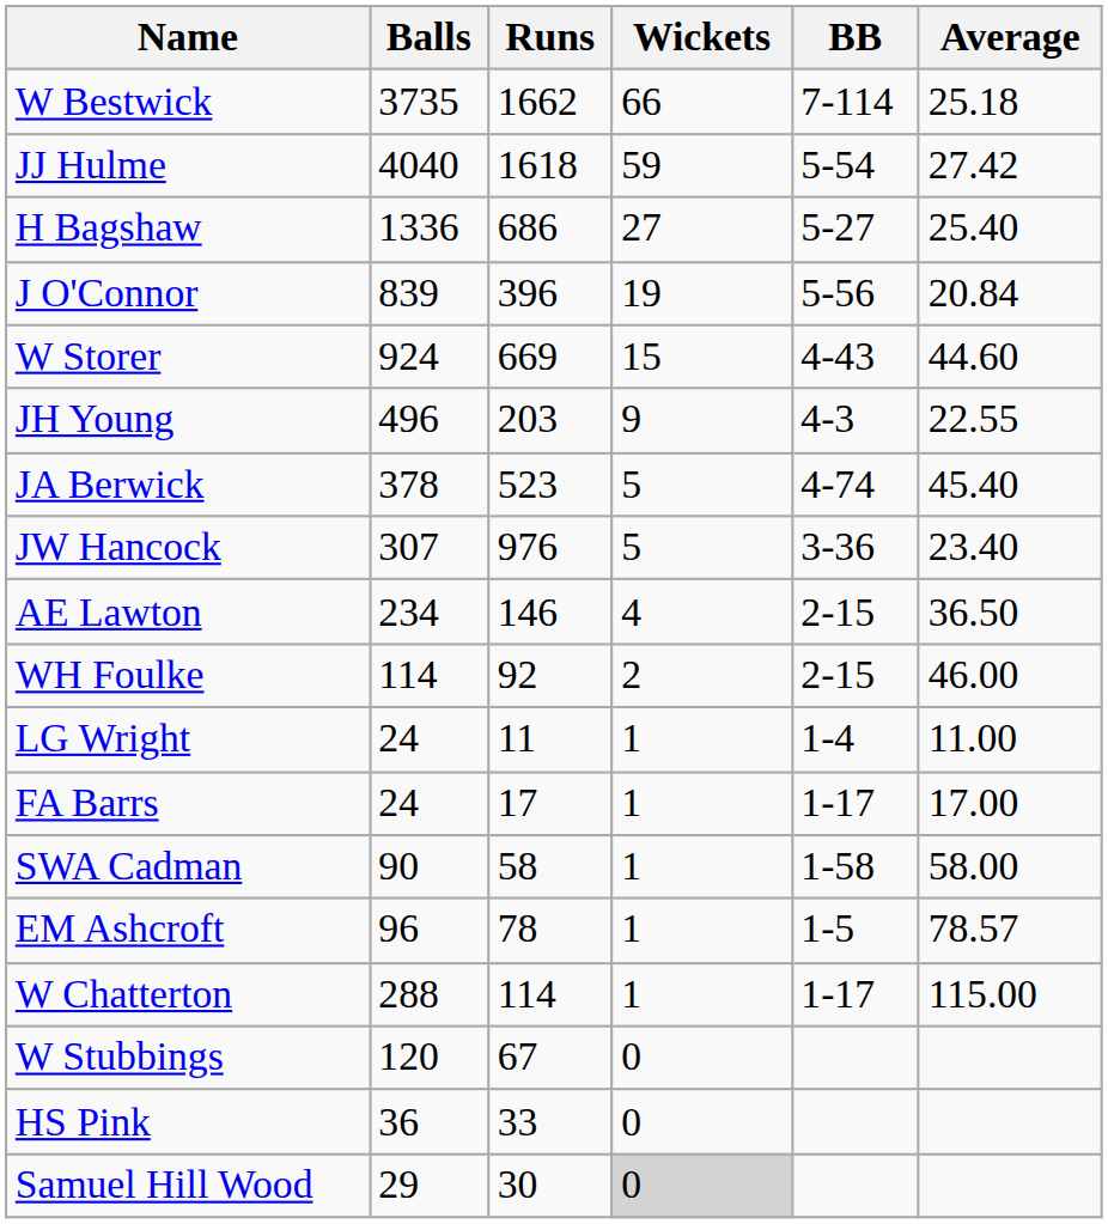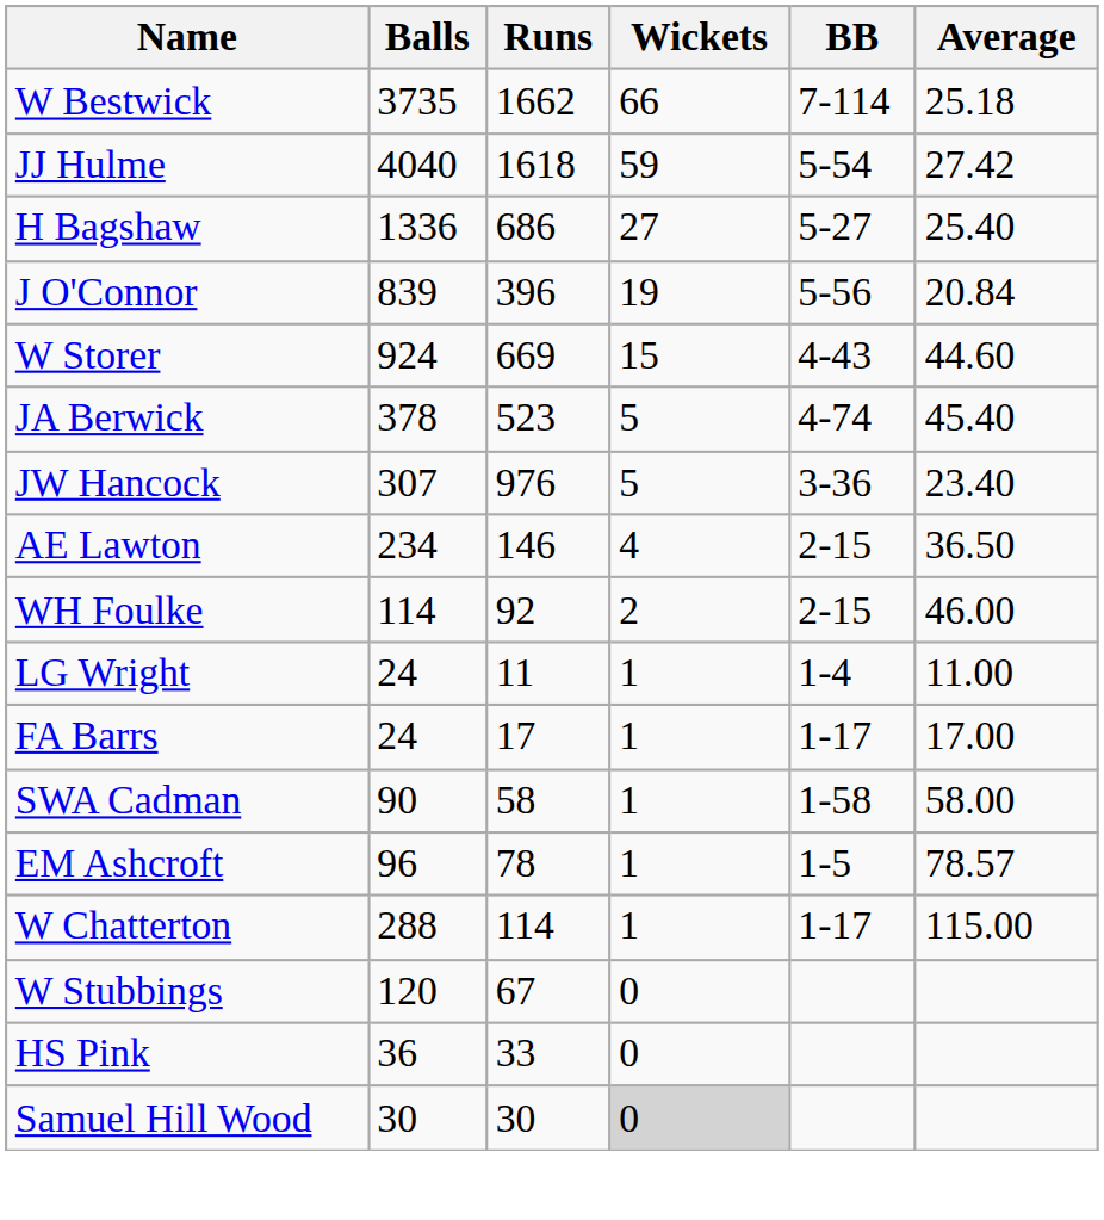- row: JH Young | 496 | 203 | 9 | 4-3 | 22.55
Samuel Hill Wood | Balls: 29 -> 30
